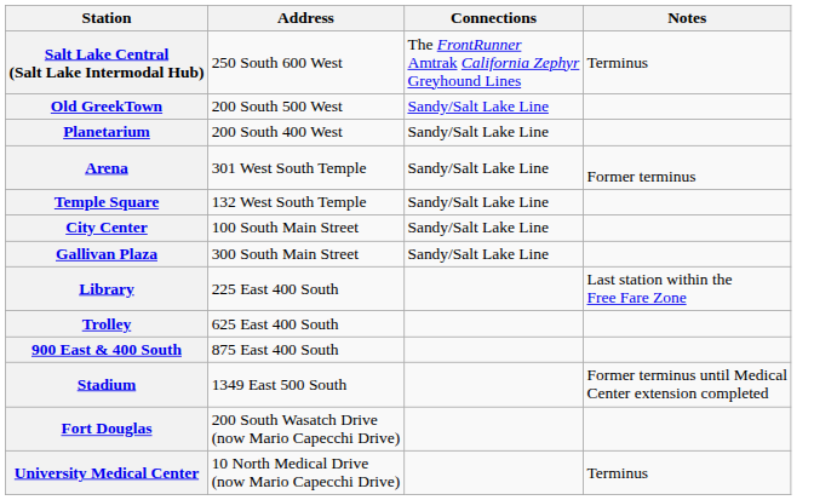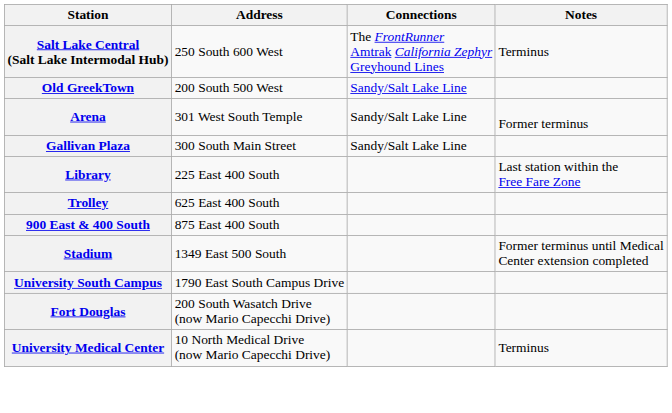- row: Planetarium | 200 South 400 West | Sandy/Salt Lake Line
- row: Temple Square | 132 West South Temple | Sandy/Salt Lake Line
- row: City Center | 100 South Main Street | Sandy/Salt Lake Line
+ row: University South Campus | 1790 East South Campus Drive
